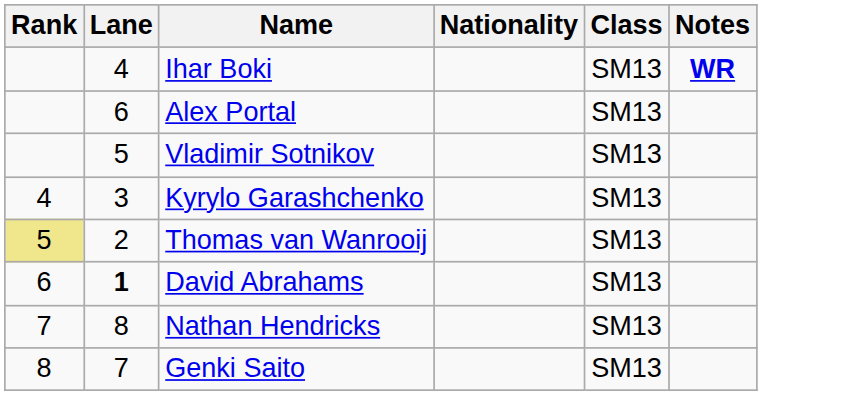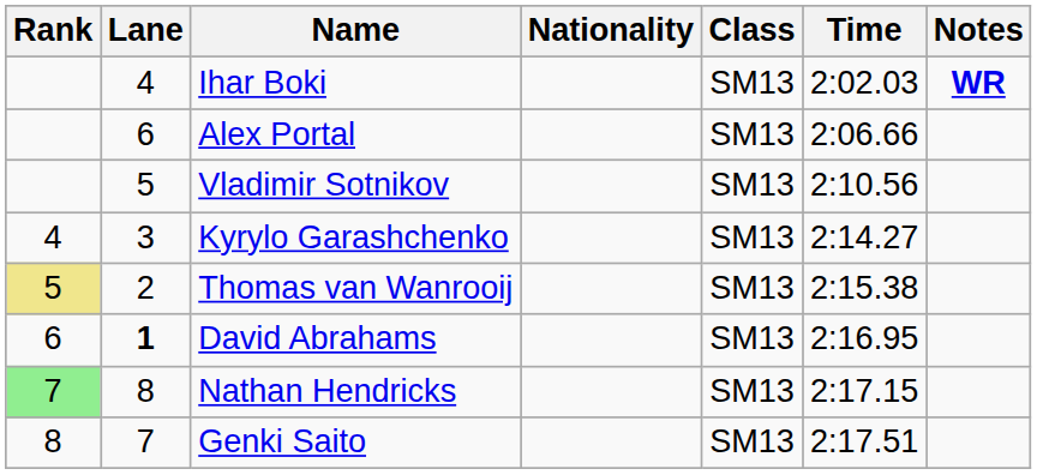+ column: Time | 2:02.03 | 2:06.66 | 2:10.56 | 2:14.27 | 2:15.38 | 2:16.95 | 2:17.15 | 2:17.51
Nathan Hendricks | Rank: no background -> lightgreen background
